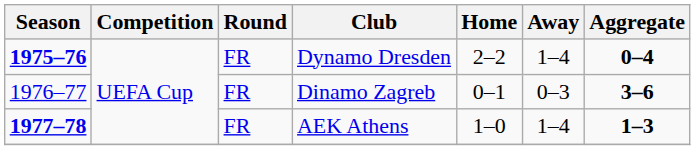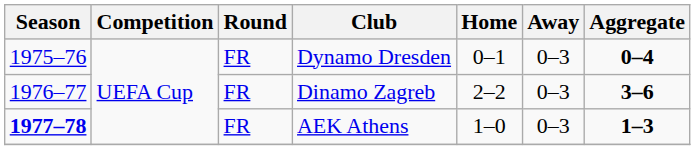Dynamo Dresden | Season: bold -> normal
Dynamo Dresden | Home: 2–2 -> 0–1
Dynamo Dresden | Away: 1–4 -> 0–3
Dinamo Zagreb | Home: 0–1 -> 2–2
AEK Athens | Away: 1–4 -> 0–3
